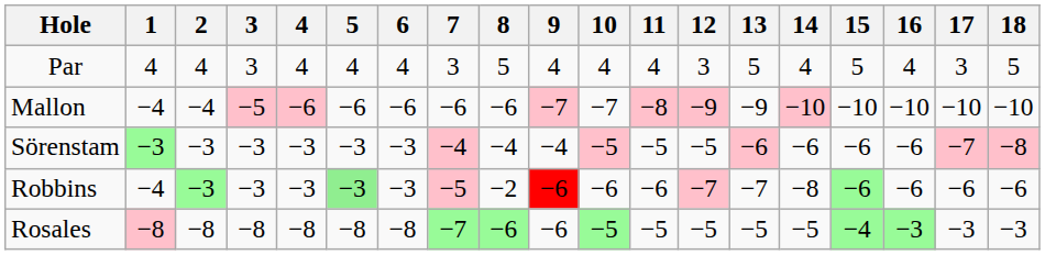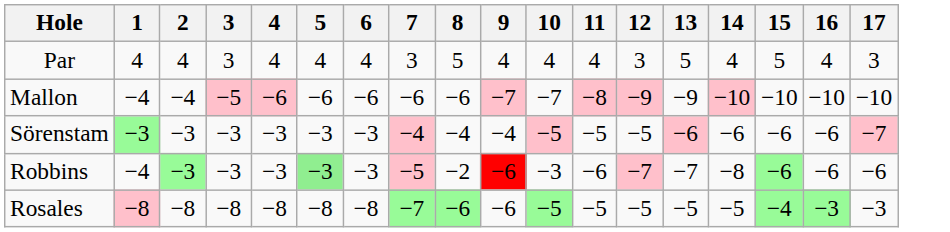- column: 18 | 5 | −10 | −8 | −6 | −3
Robbins | 10: −6 -> −3
